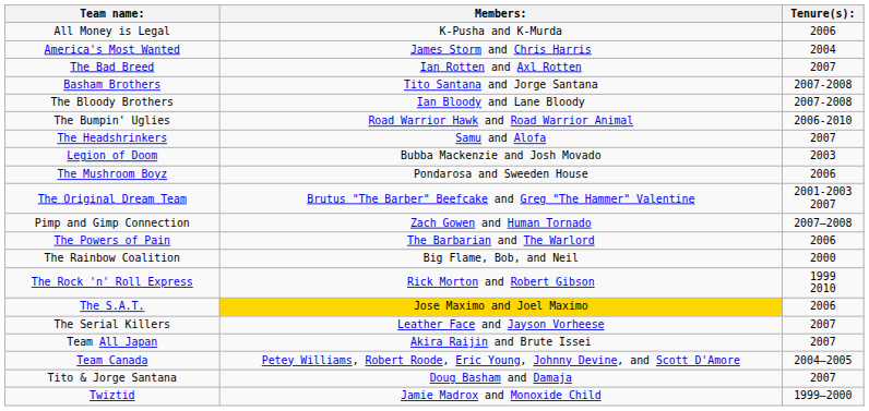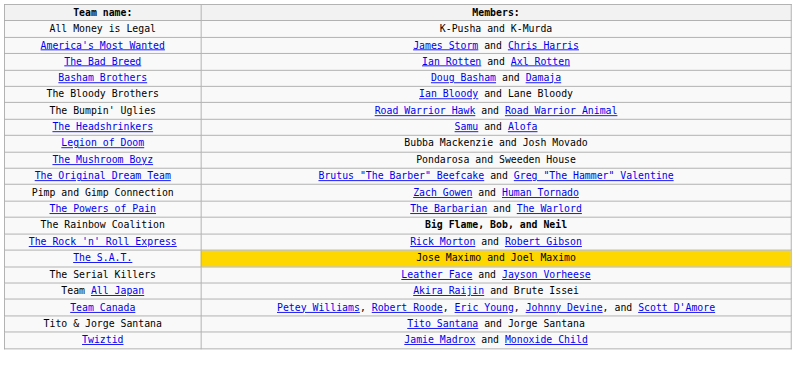- column: Tenure(s): | 2006 | 2004 | 2007 | 2007-2008 | 2007-2008 | 2006-2010 | 2007 | 2003 | 2006 | 2001-2003 2007 | 2007–2008 | 2006 | 2000 | 1999 2010 | 2006 | 2007 | 2007 | 2004–2005 | 2007 | 1999–2000
Basham Brothers | Members:: Tito Santana and Jorge Santana -> Doug Basham and Damaja
The Rainbow Coalition | Members:: normal -> bold
Tito & Jorge Santana | Members:: Doug Basham and Damaja -> Tito Santana and Jorge Santana
